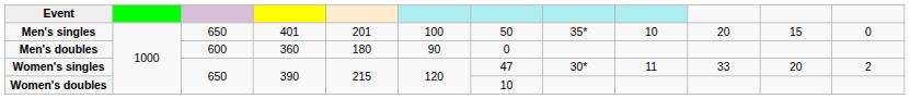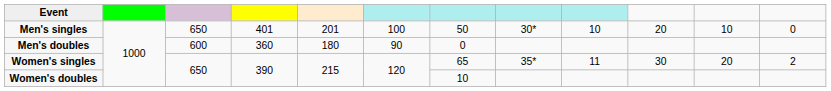Men's singles | column 8: 35* -> 30*
Men's singles | column 11: 15 -> 10
Women's singles | column 7: 47 -> 65
Women's singles | column 8: 30* -> 35*
Women's singles | column 10: 33 -> 30
